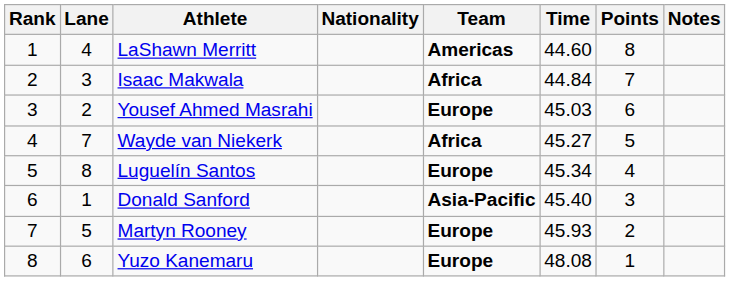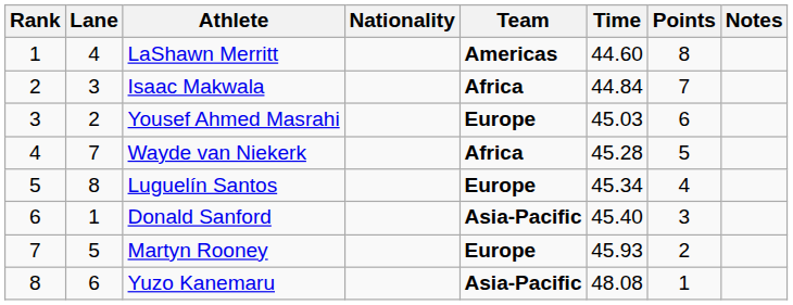Wayde van Niekerk | Time: 45.27 -> 45.28
Yuzo Kanemaru | Team: Europe -> Asia-Pacific
